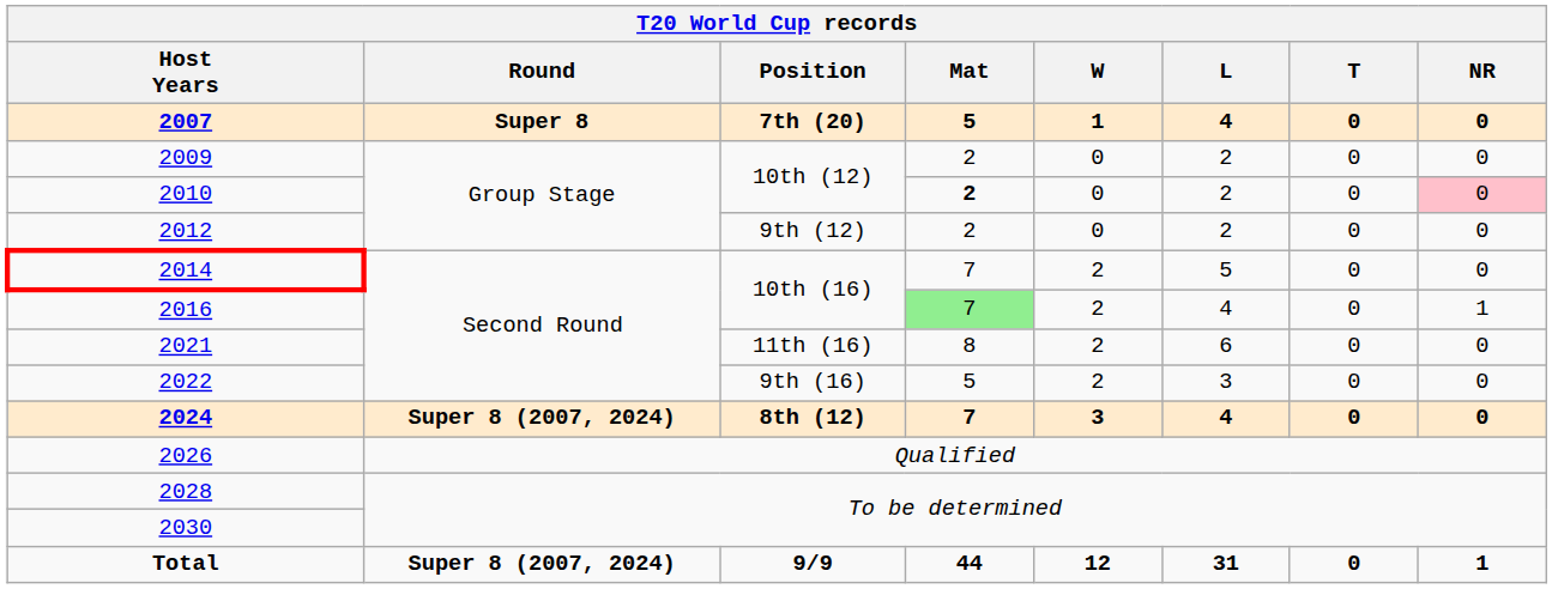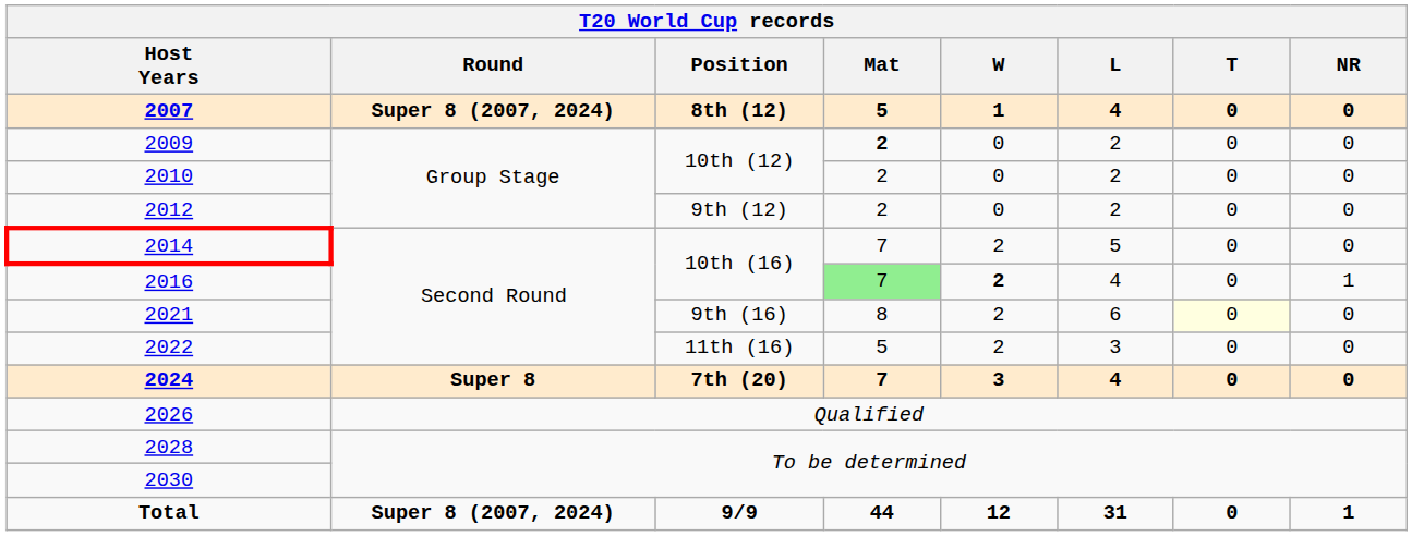2007 | Round: Super 8 -> Super 8 (2007, 2024)
2007 | Position: 7th (20) -> 8th (12)
2009 | Mat: normal -> bold
2010 | Mat: bold -> normal
2010 | NR: pink background -> no background
2016 | W: normal -> bold
2021 | Position: 11th (16) -> 9th (16)
2021 | T: no background -> lightyellow background
2022 | Position: 9th (16) -> 11th (16)
2024 | Round: Super 8 (2007, 2024) -> Super 8
2024 | Position: 8th (12) -> 7th (20)
